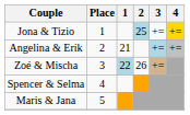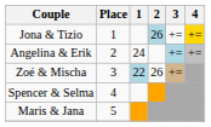Jona & Tizio | 2: 25 -> 26
Angelina & Erik | 1: 21 -> 24
